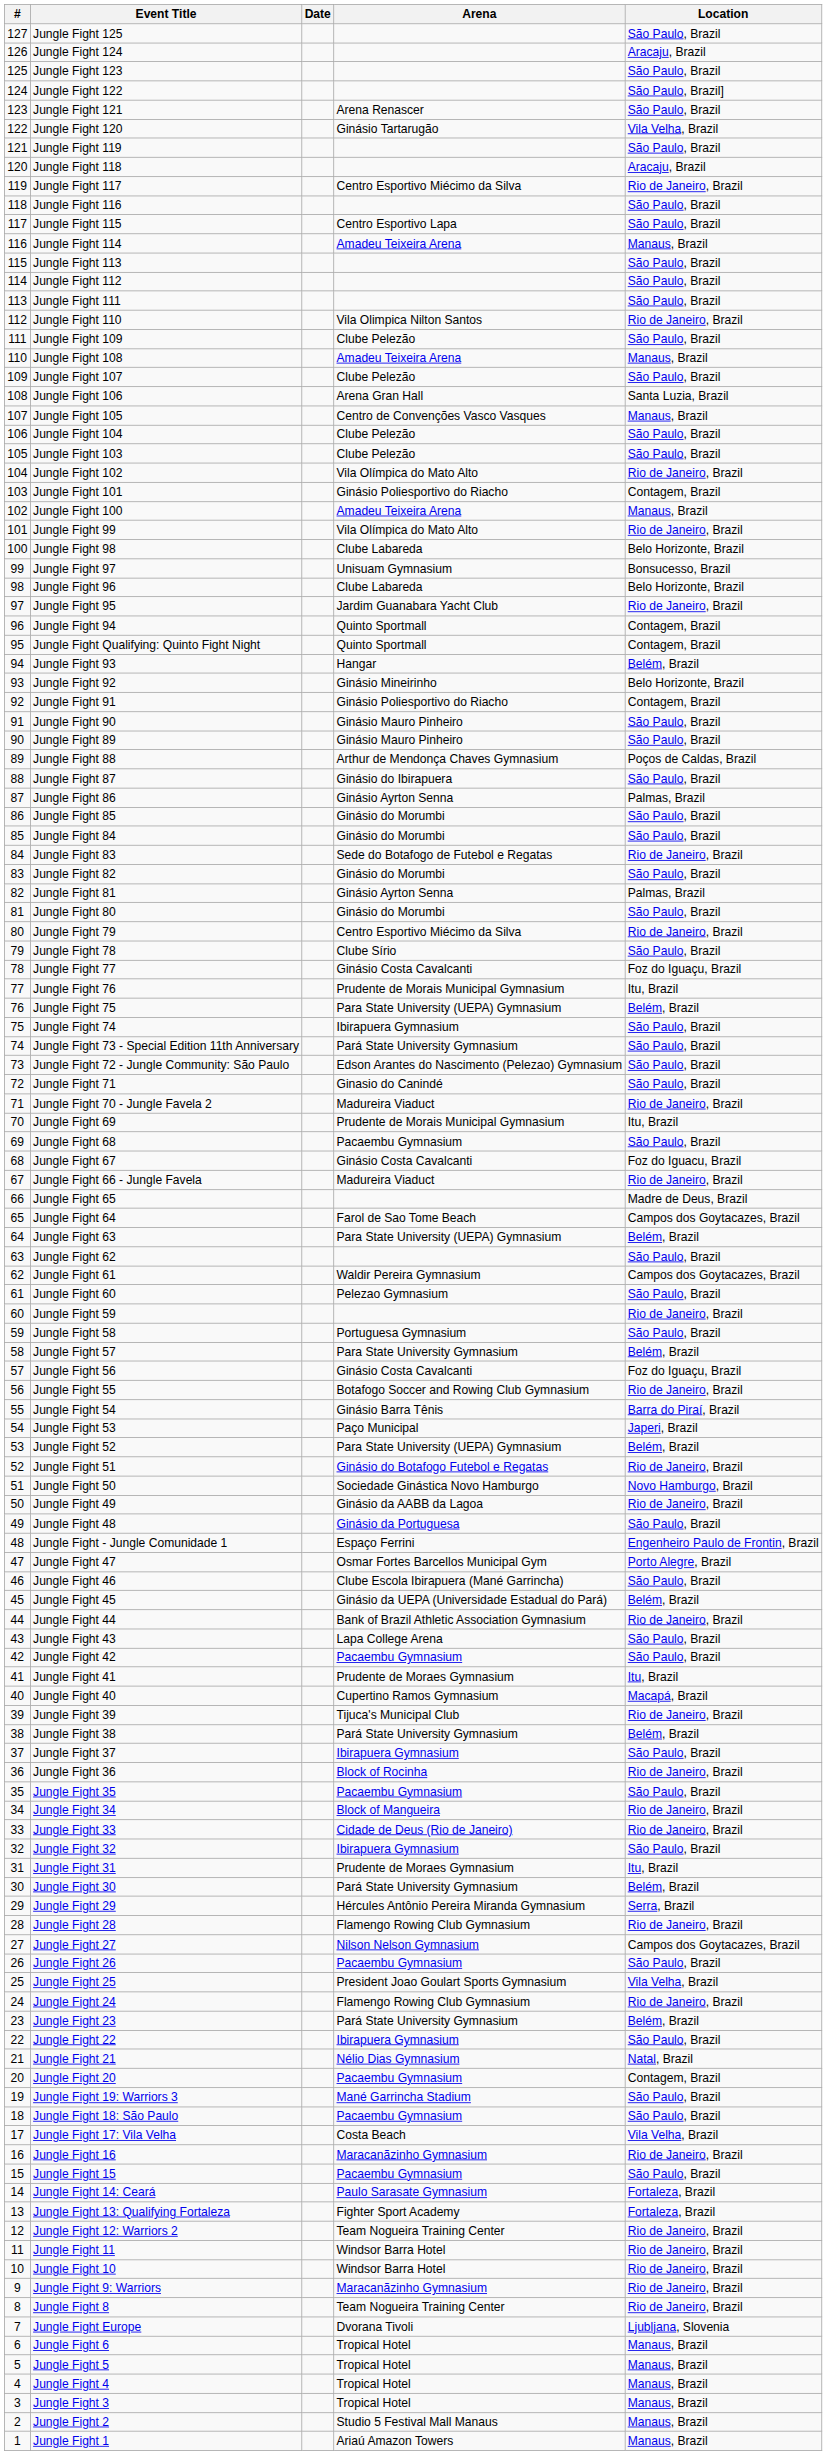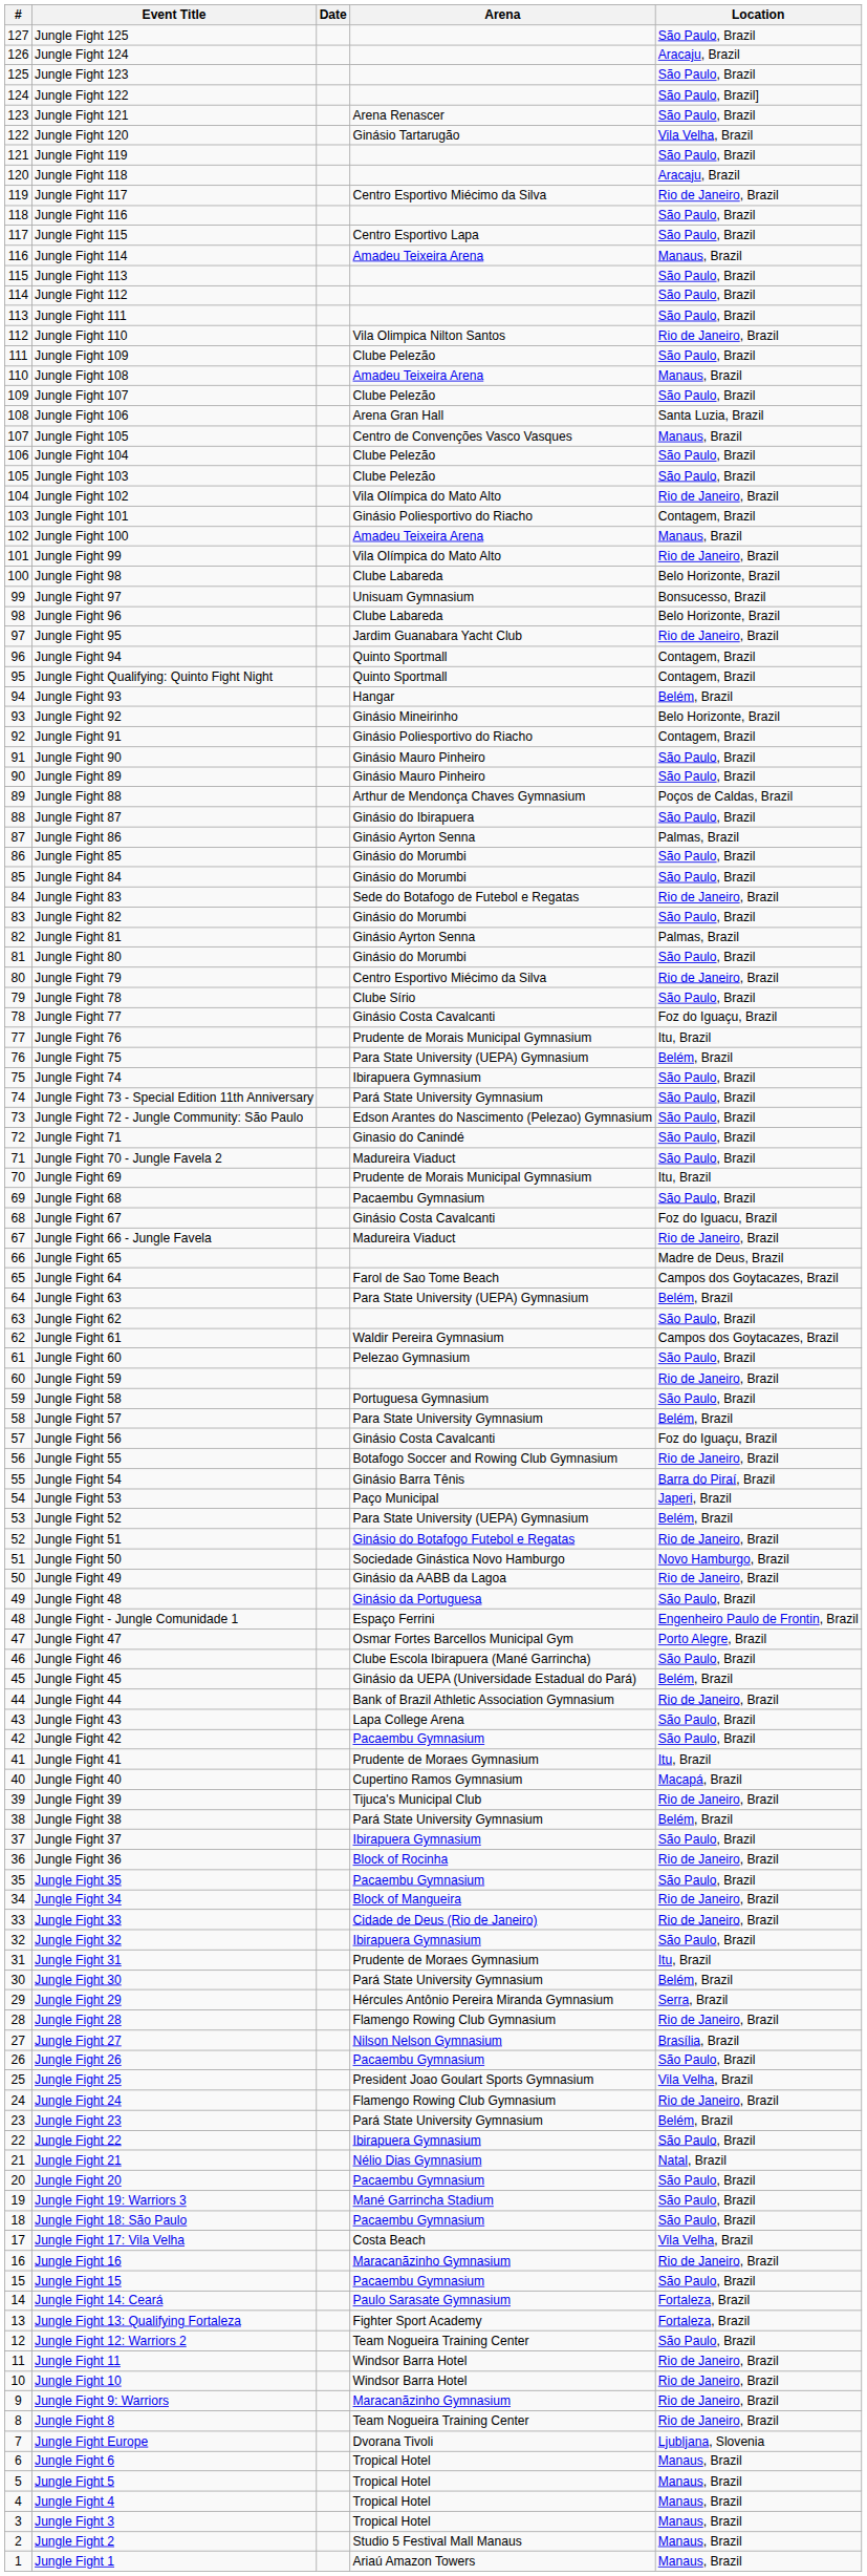Jungle Fight 70 - Jungle Favela 2 | Location: Rio de Janeiro, Brazil -> São Paulo, Brazil
Jungle Fight 27 | Location: Campos dos Goytacazes, Brazil -> Brasília, Brazil
Jungle Fight 20 | Location: Contagem, Brazil -> São Paulo, Brazil
Jungle Fight 12: Warriors 2 | Location: Rio de Janeiro, Brazil -> São Paulo, Brazil
